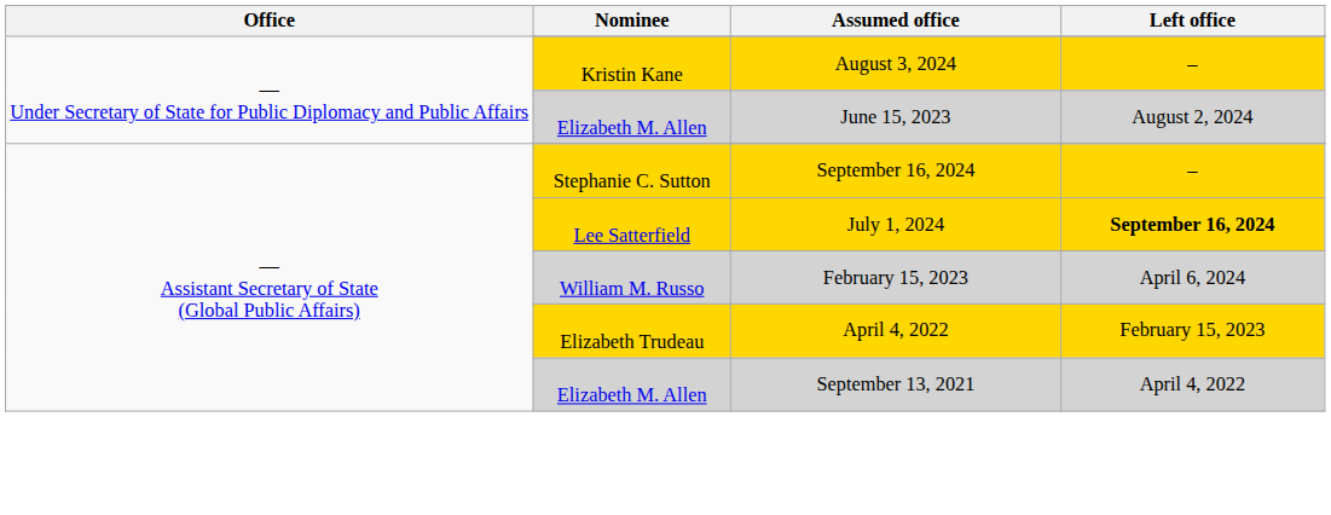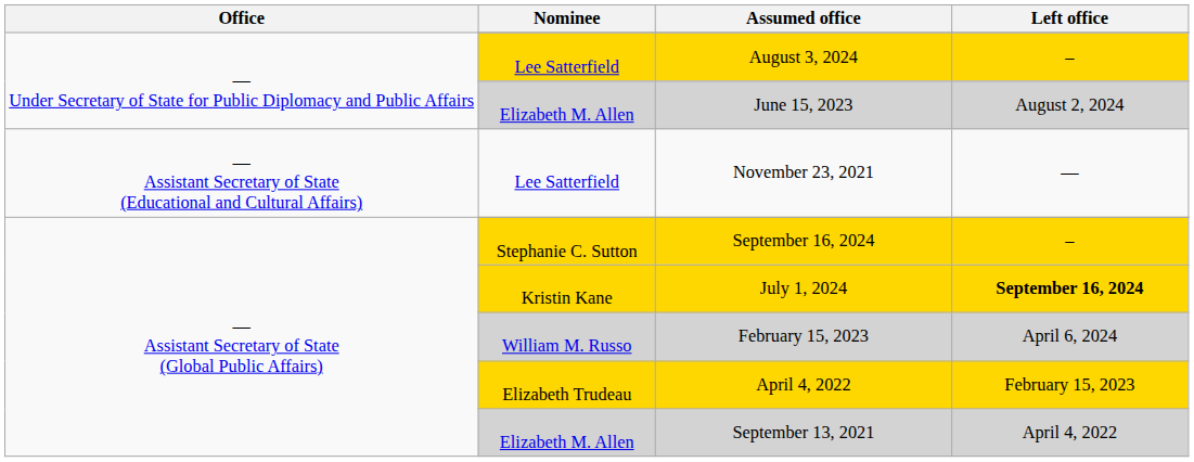August 3, 2024 | Nominee: Kristin Kane -> Lee Satterfield
+ row: — Assistant Secretary of State (Educational and Cultural Affairs) | Lee Satterfield | November 23, 2021 | —
July 1, 2024 | Nominee: Lee Satterfield -> Kristin Kane
